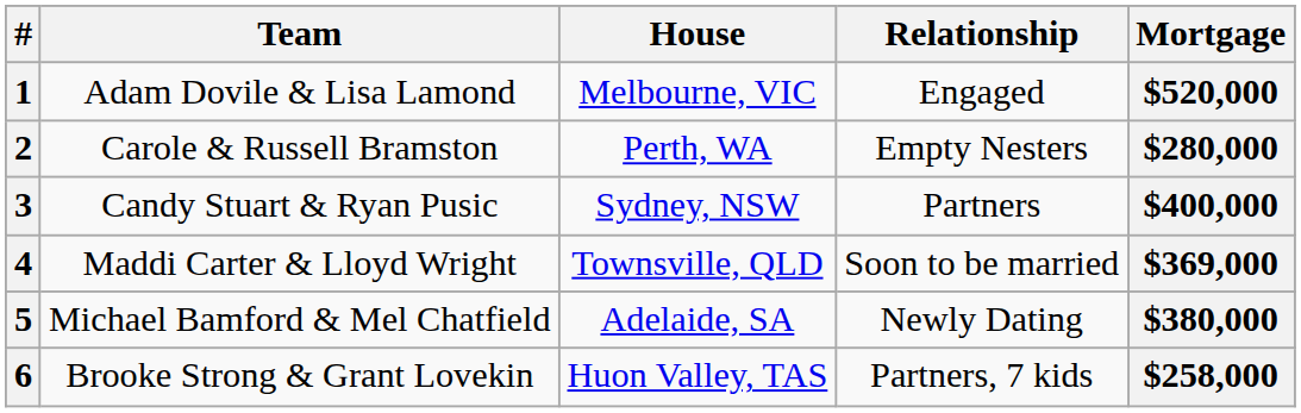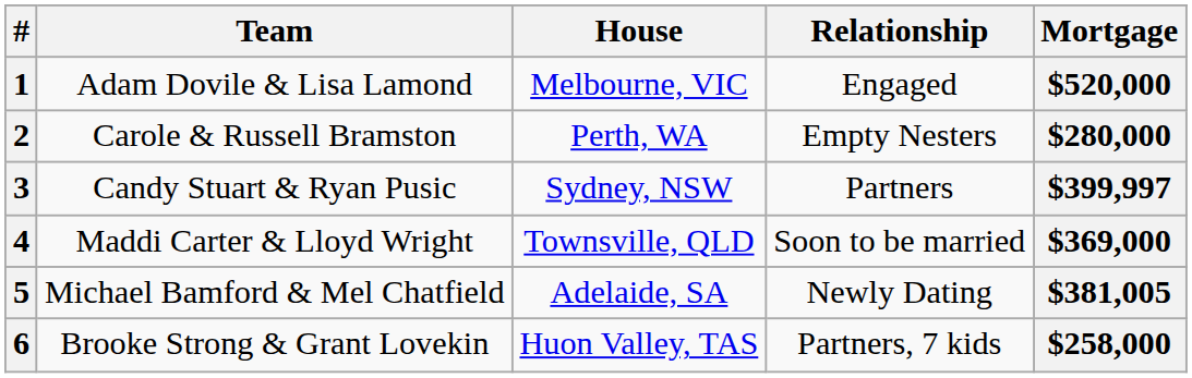3 | Mortgage: $400,000 -> $399,997
5 | Mortgage: $380,000 -> $381,005
